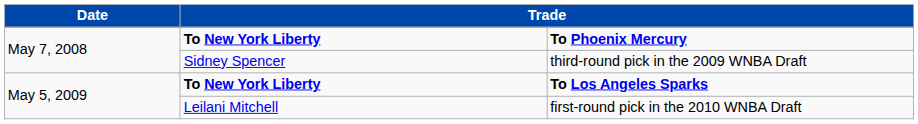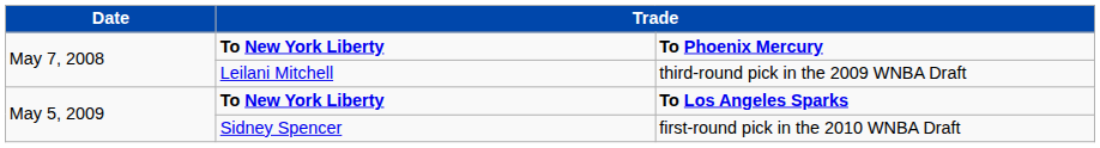third-round pick in the 2009 WNBA Draft | column 2: Sidney Spencer -> Leilani Mitchell
first-round pick in the 2010 WNBA Draft | column 2: Leilani Mitchell -> Sidney Spencer
